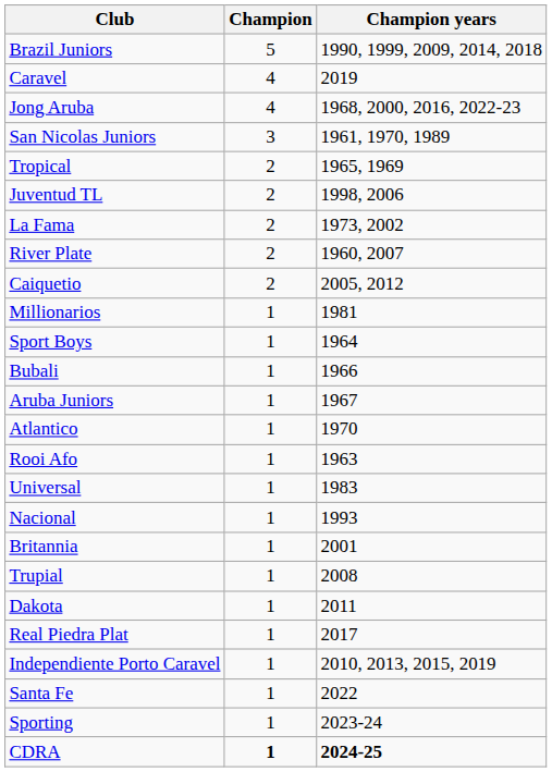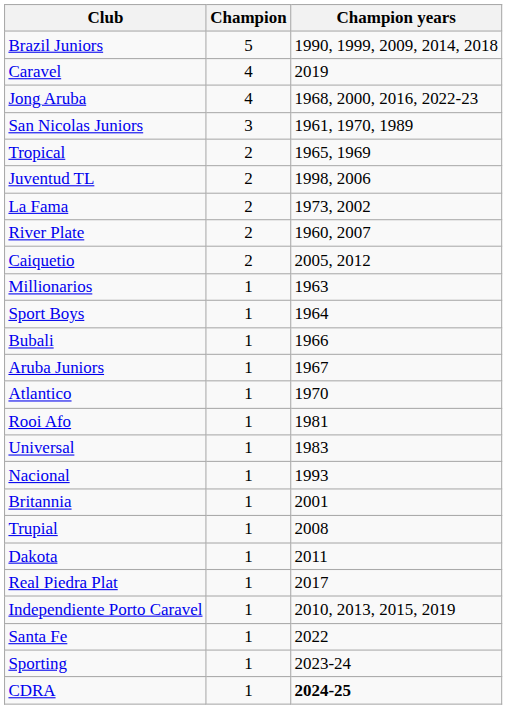Millionarios | Champion years: 1981 -> 1963
Rooi Afo | Champion years: 1963 -> 1981
CDRA | Champion: bold -> normal
